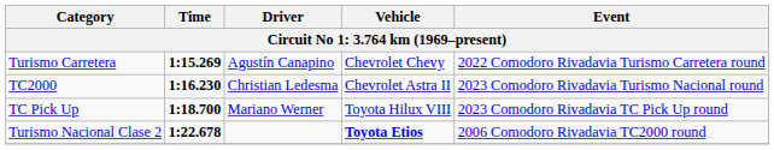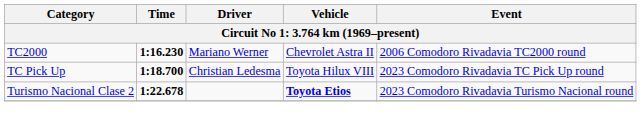- row: Turismo Carretera | 1:15.269 | Agustín Canapino | Chevrolet Chevy | 2022 Comodoro Rivadavia Turismo Carretera round
TC2000 | Driver: Christian Ledesma -> Mariano Werner
TC2000 | Event: 2023 Comodoro Rivadavia Turismo Nacional round -> 2006 Comodoro Rivadavia TC2000 round
TC Pick Up | Driver: Mariano Werner -> Christian Ledesma
Turismo Nacional Clase 2 | Event: 2006 Comodoro Rivadavia TC2000 round -> 2023 Comodoro Rivadavia Turismo Nacional round
